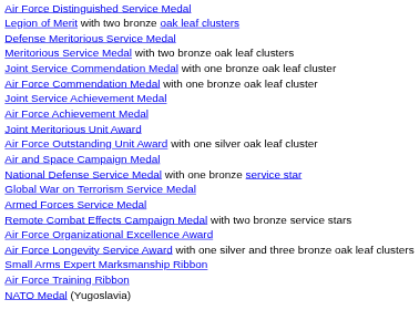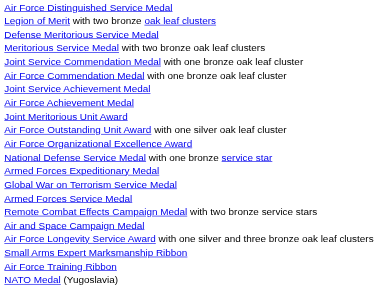rows swapped: Air Force Organizational Excellence Award <-> Air and Space Campaign Medal
+ row: Armed Forces Expeditionary Medal
